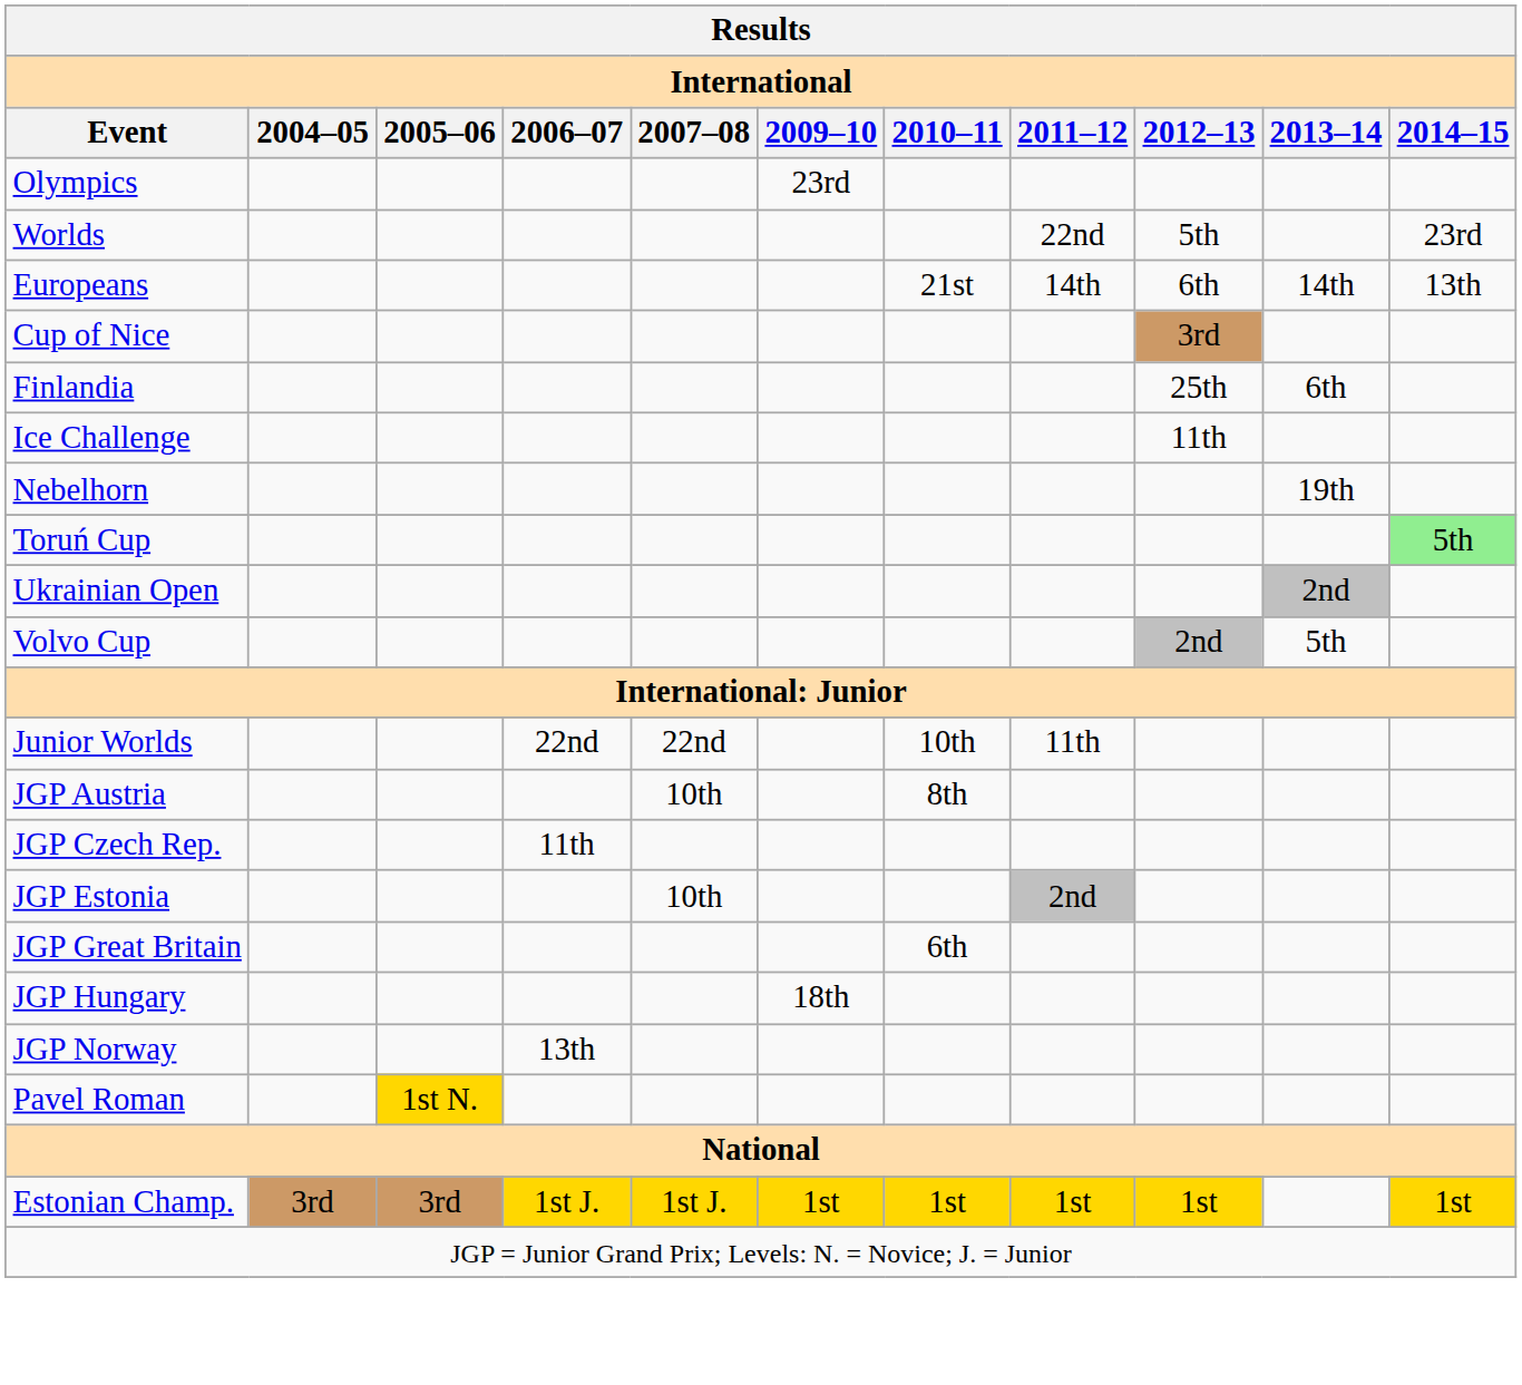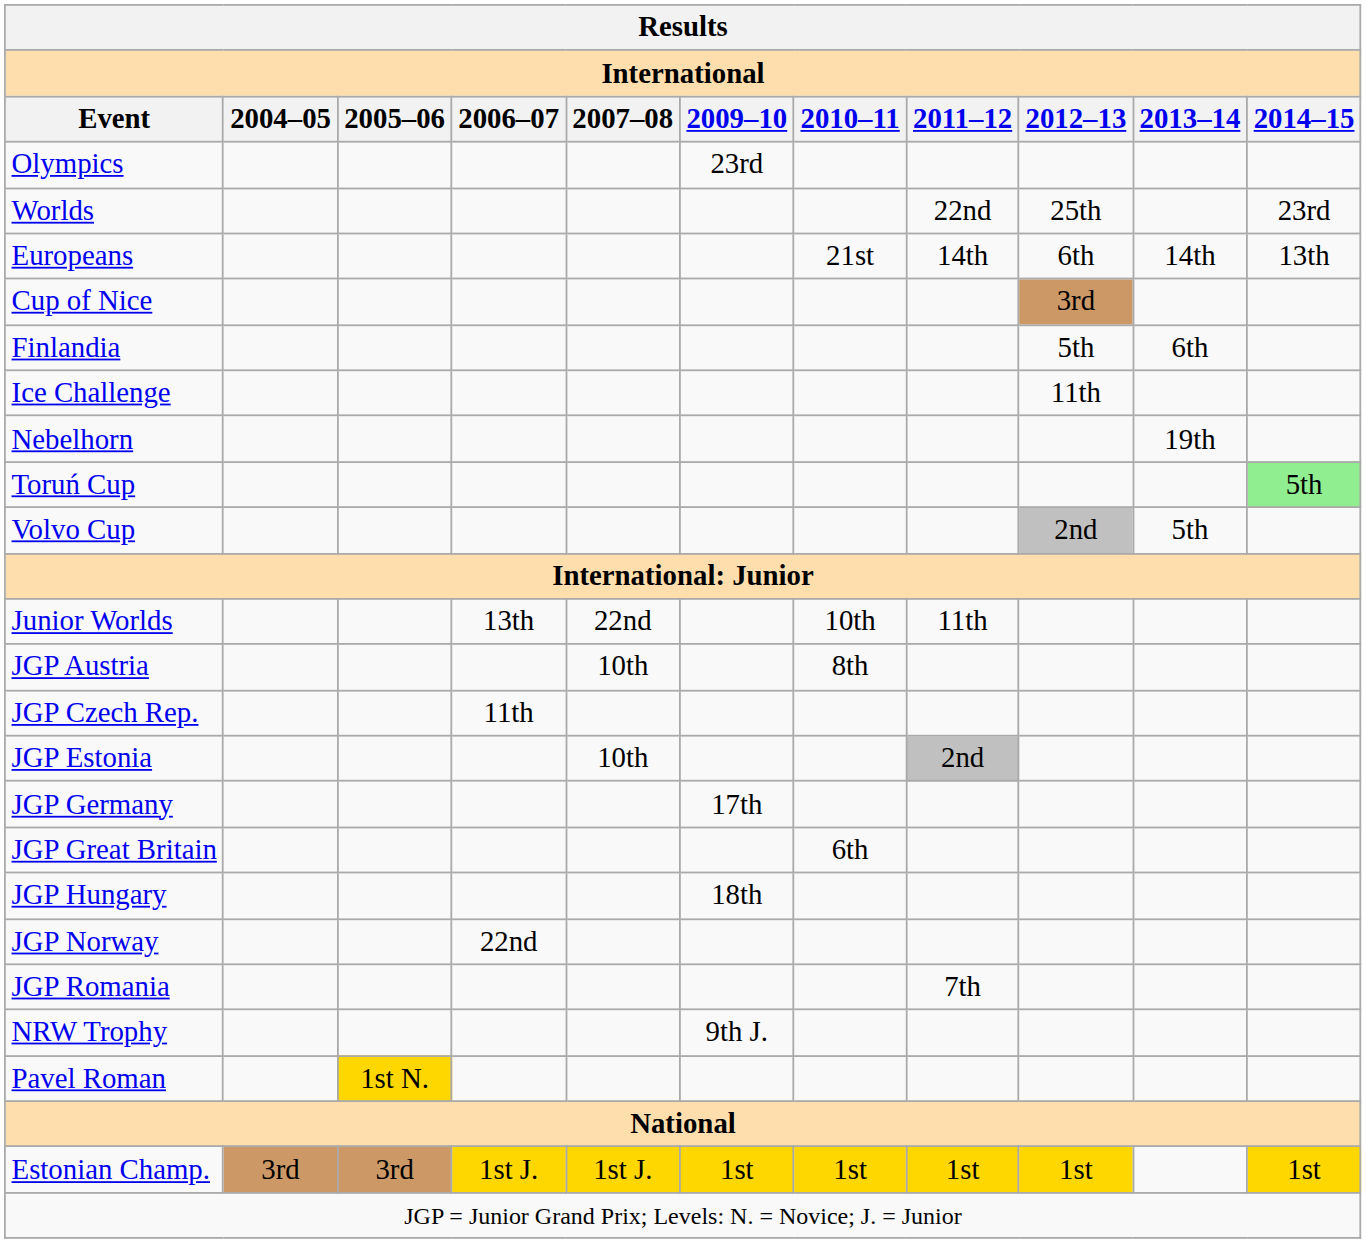Worlds | 2012–13: 5th -> 25th
Finlandia | 2012–13: 25th -> 5th
- row: Ukrainian Open | 2nd
Junior Worlds | 2006–07: 22nd -> 13th
+ row: JGP Germany | 17th
JGP Norway | 2006–07: 13th -> 22nd
+ row: JGP Romania | 7th
+ row: NRW Trophy | 9th J.
